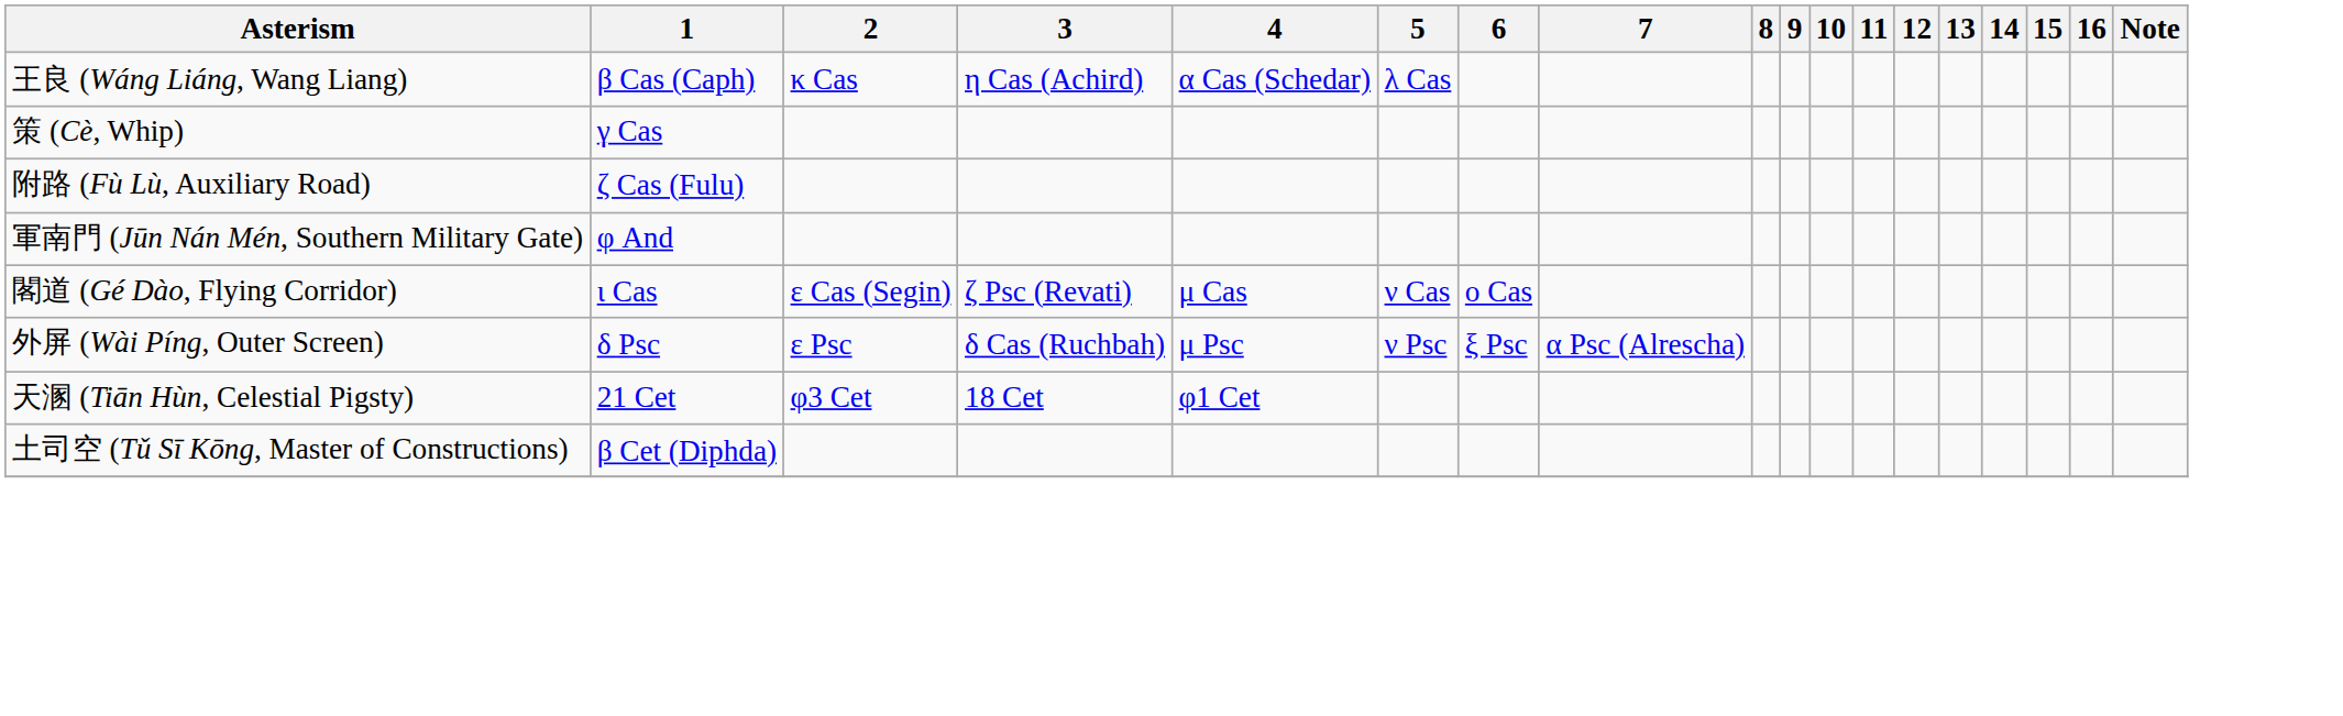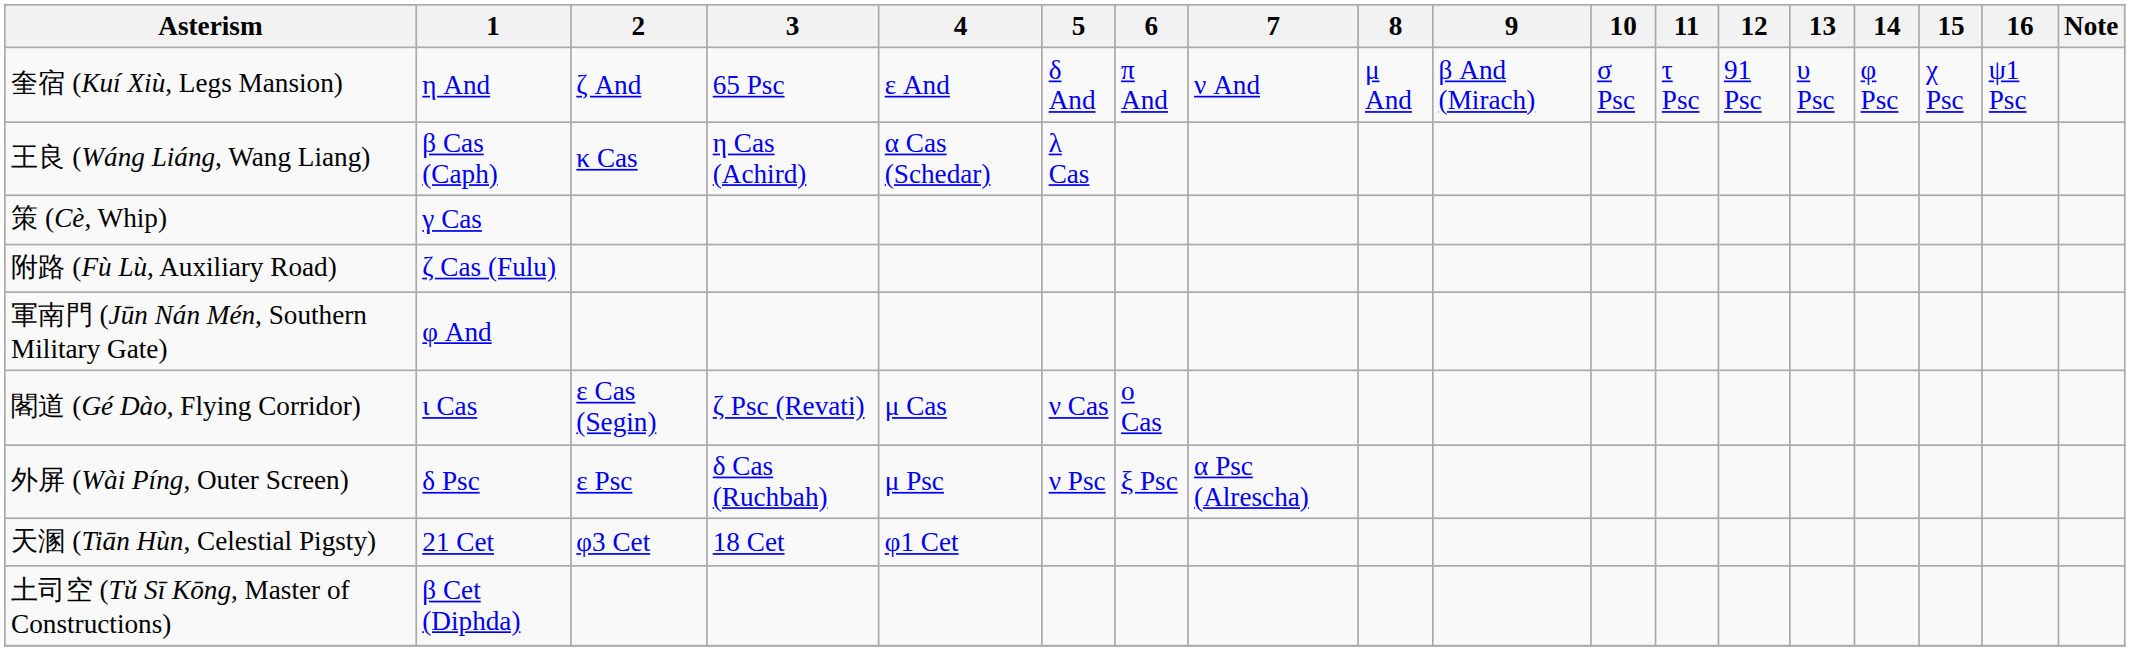+ row: 奎宿 (Kuí Xiù, Legs Mansion) | η And | ζ And | 65 Psc | ε And | δ And | π And | ν And | μ And | β And (Mirach) | σ Psc | τ Psc | 91 Psc | υ Psc | φ Psc | χ Psc | ψ1 Psc
